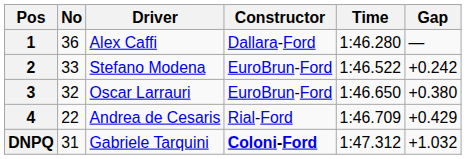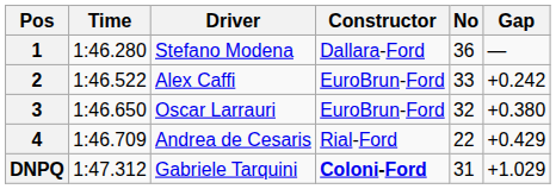columns swapped: No <-> Time
1 | Driver: Alex Caffi -> Stefano Modena
2 | Driver: Stefano Modena -> Alex Caffi
DNPQ | Gap: +1.032 -> +1.029
